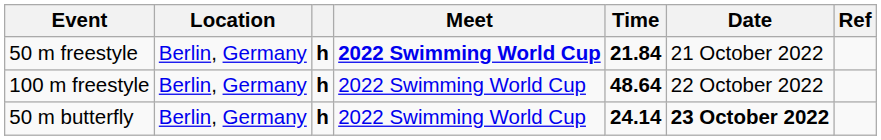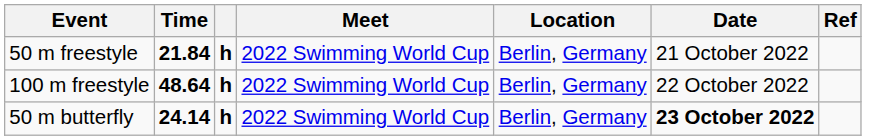columns swapped: Time <-> Location
50 m freestyle | Meet: bold -> normal
